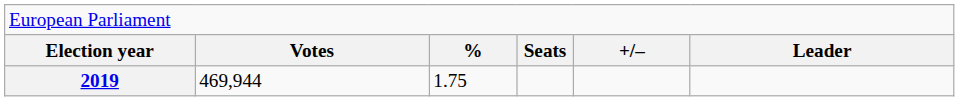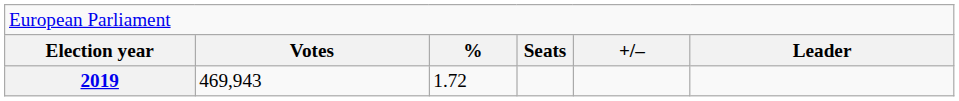2019 | column 2: 469,944 -> 469,943
2019 | column 3: 1.75 -> 1.72
